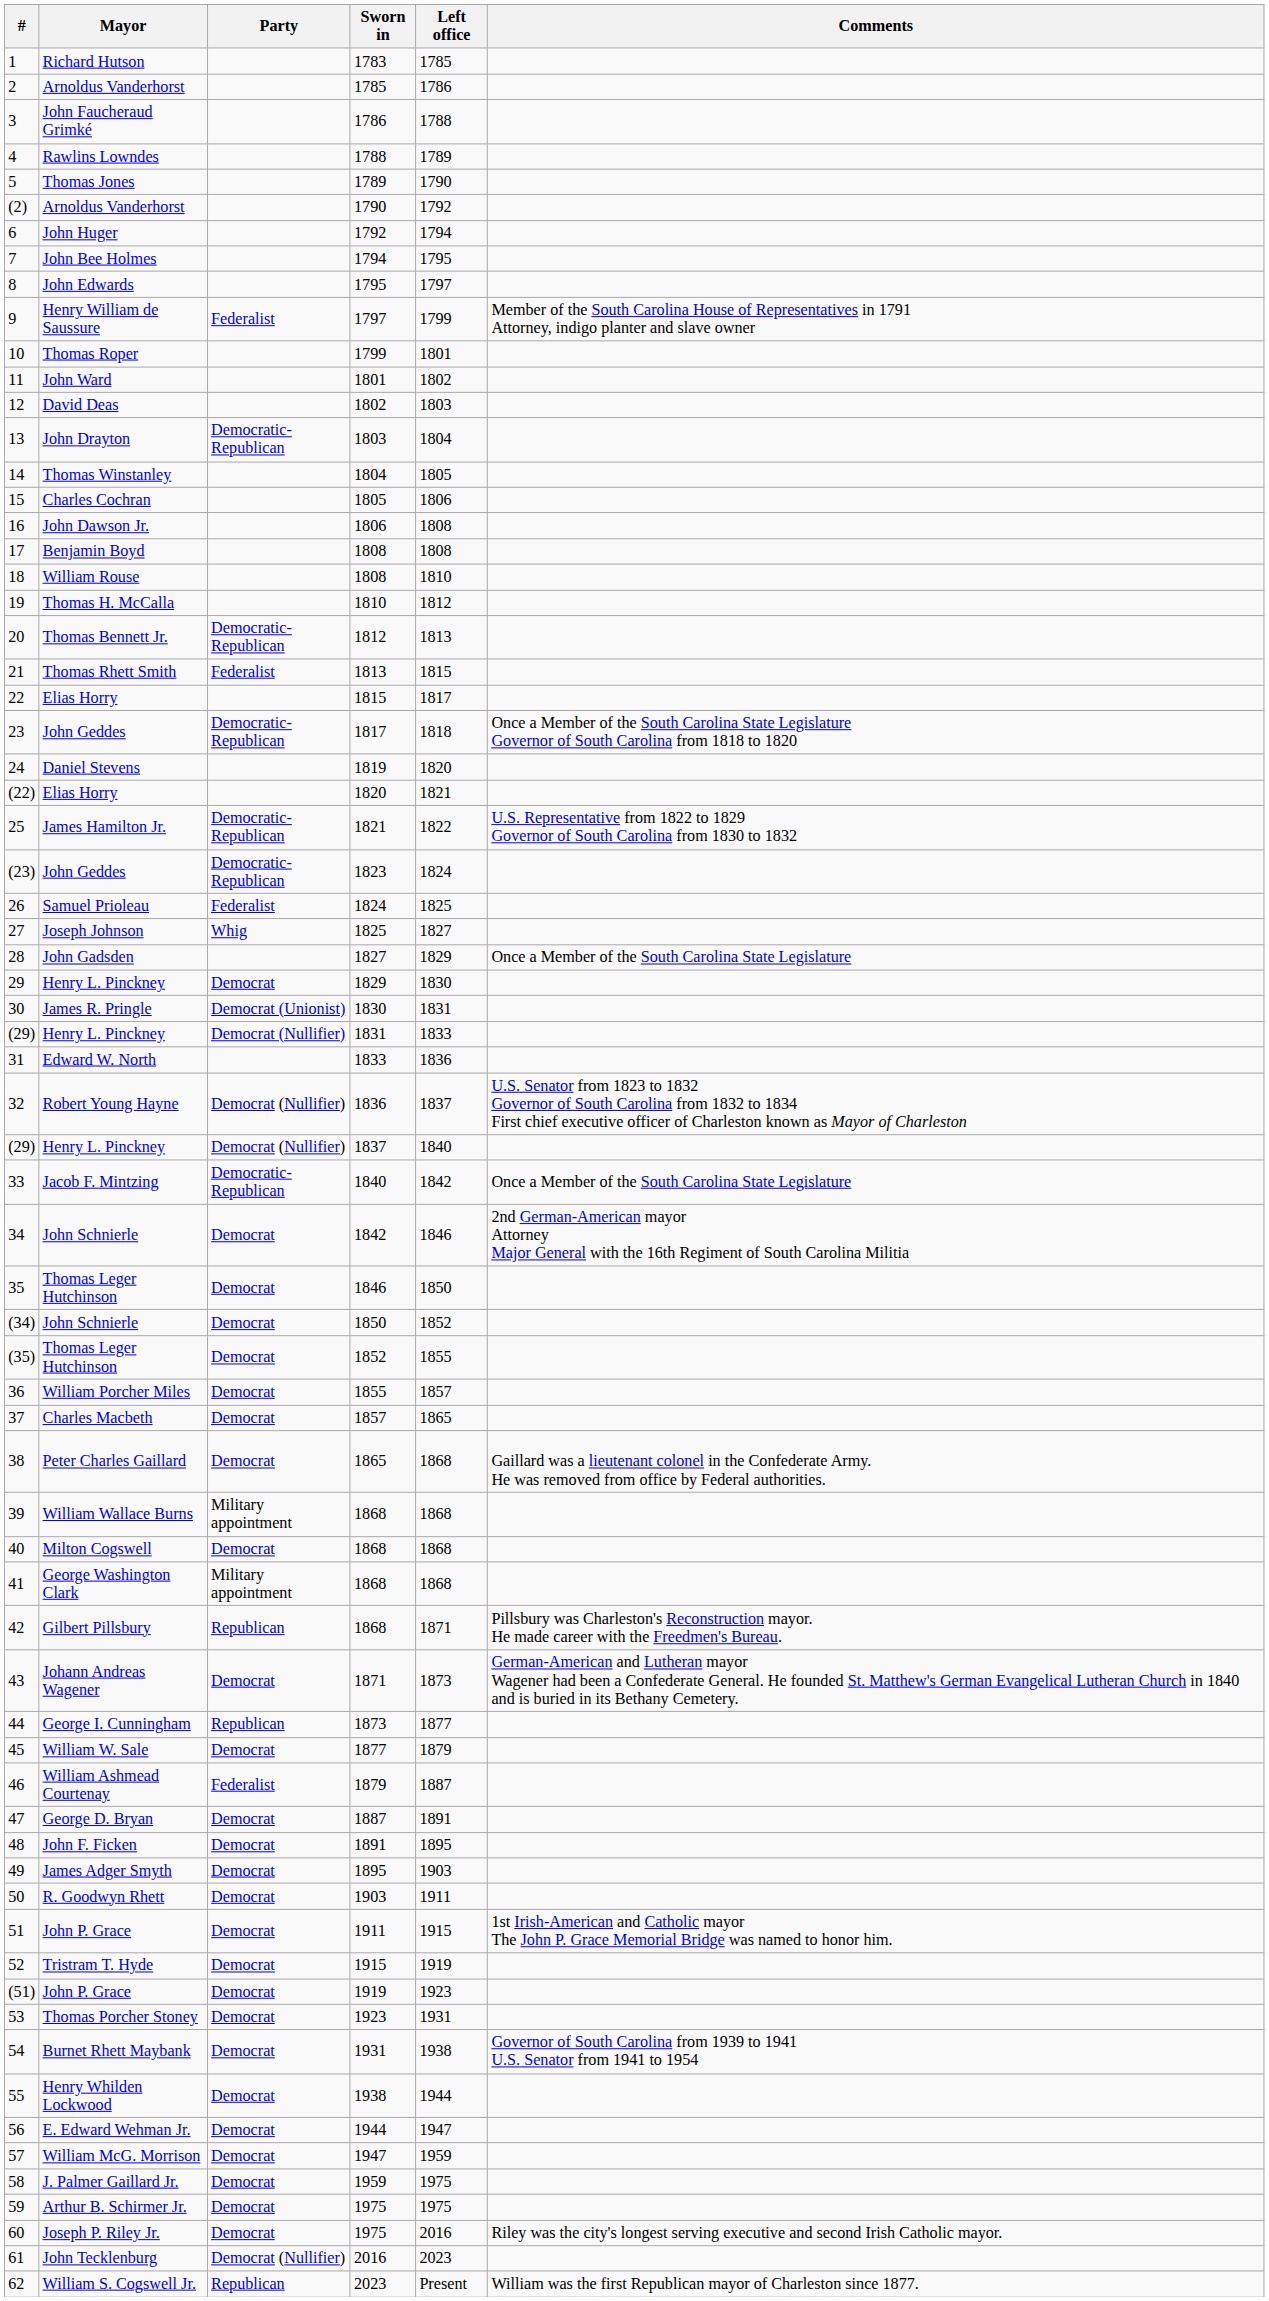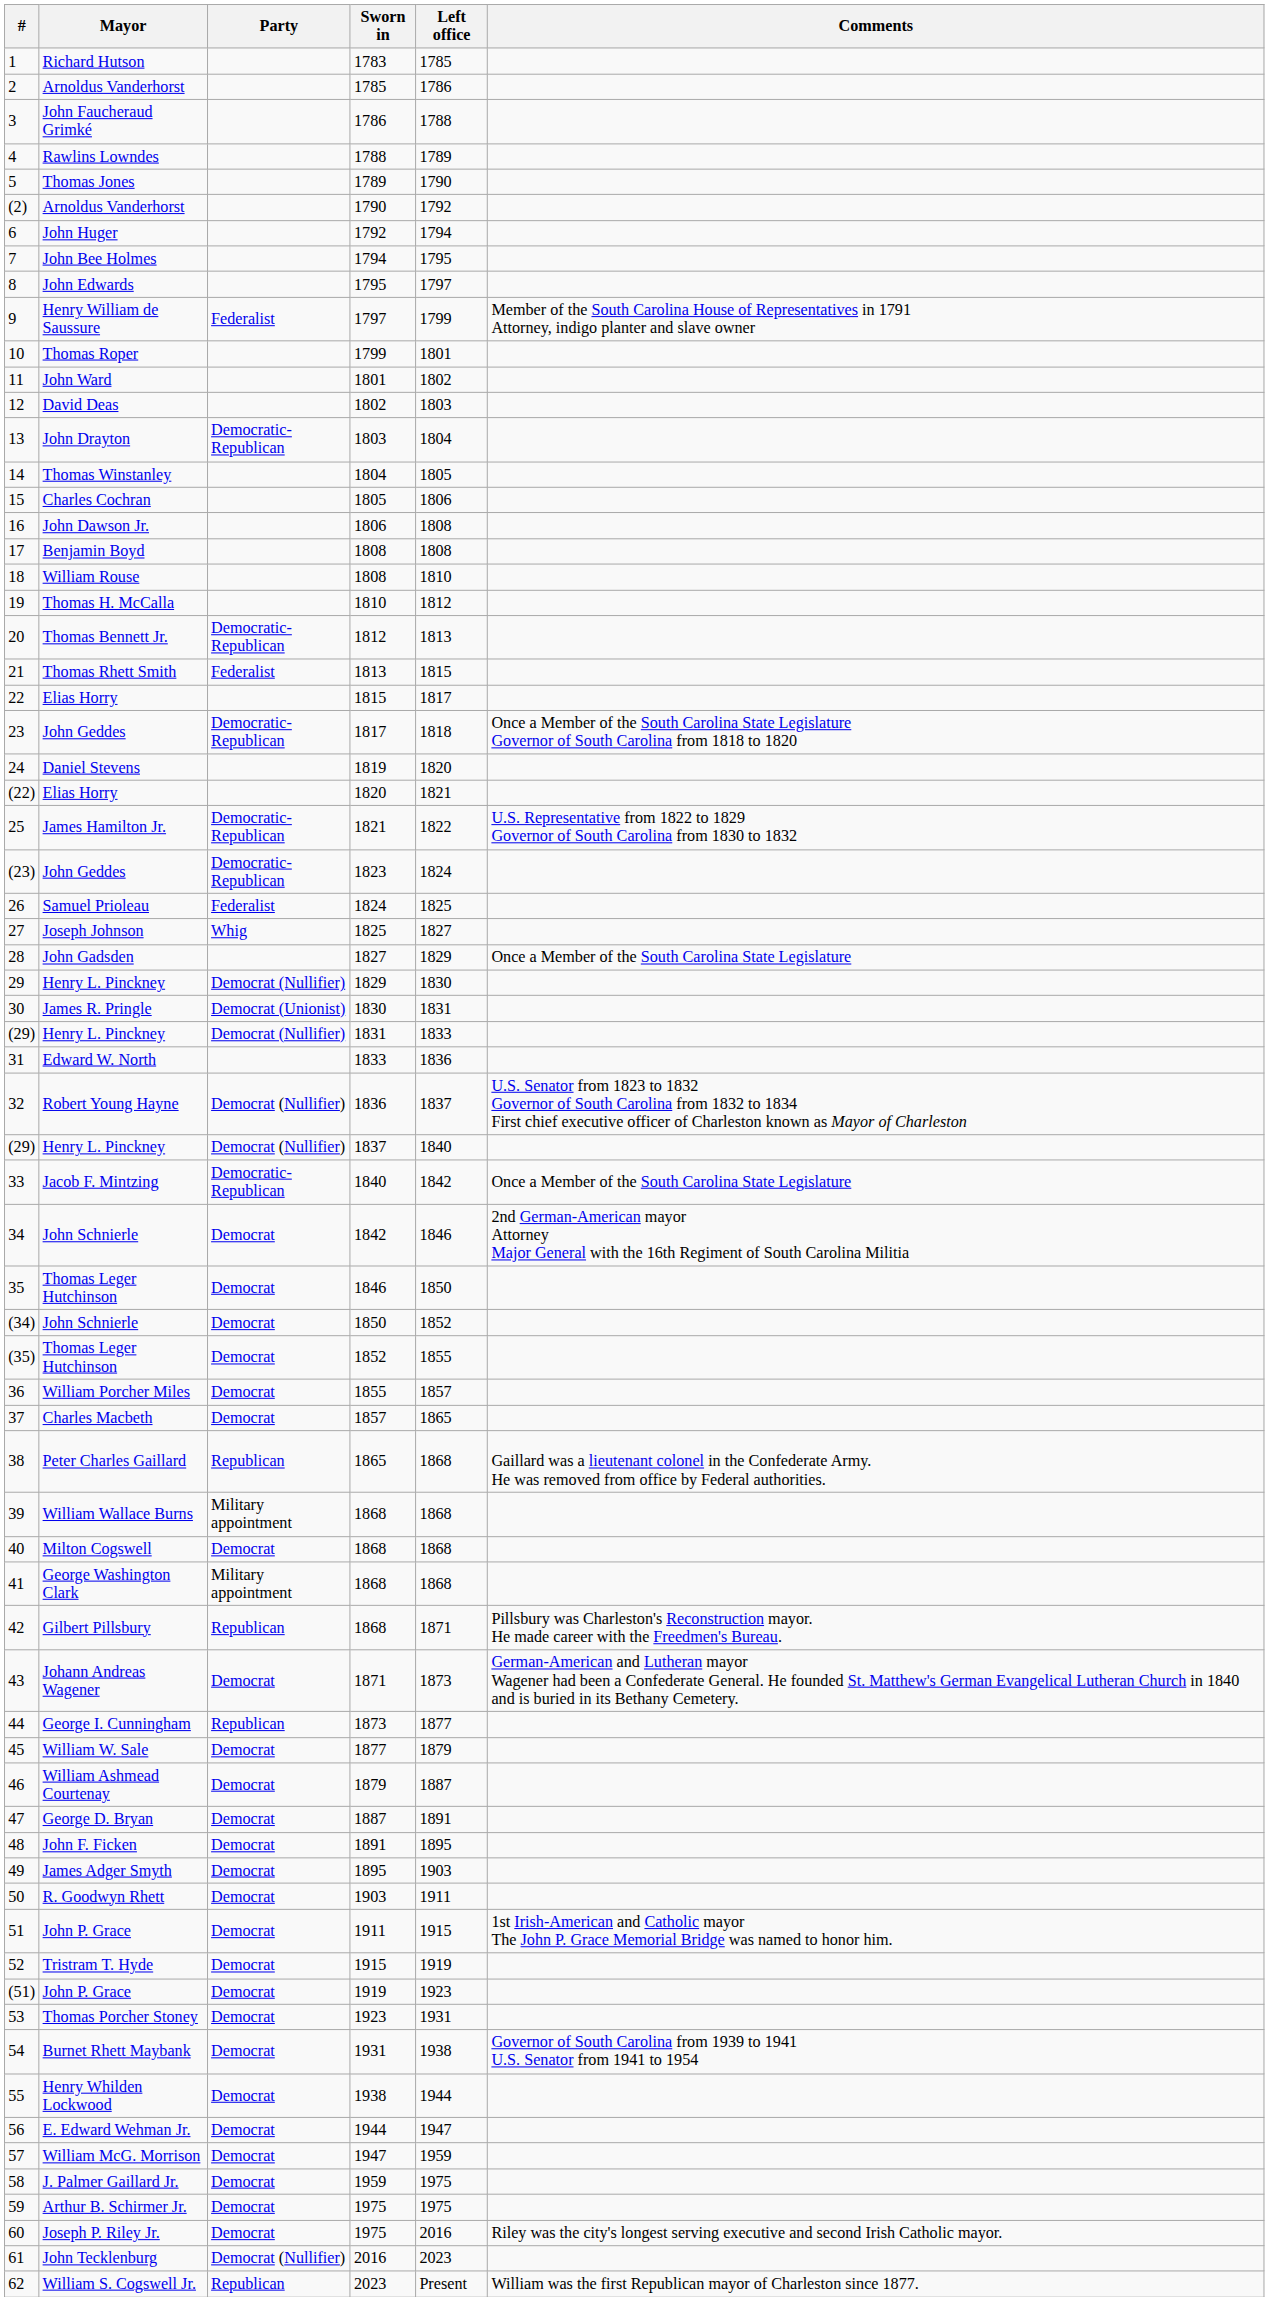29 | Party: Democrat -> Democrat (Nullifier)
38 | Party: Democrat -> Republican
46 | Party: Federalist -> Democrat
